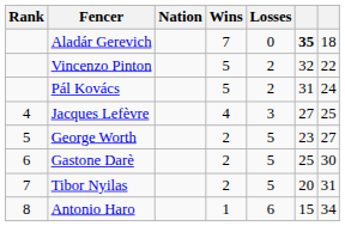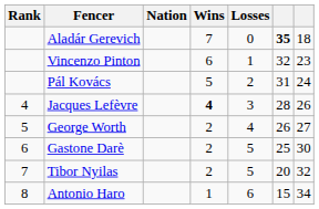Vincenzo Pinton | Wins: 5 -> 6
Vincenzo Pinton | Losses: 2 -> 1
Vincenzo Pinton | column 7: 22 -> 23
Jacques Lefèvre | Wins: normal -> bold
Jacques Lefèvre | column 6: 27 -> 28
Jacques Lefèvre | column 7: 25 -> 26
George Worth | Losses: 5 -> 4
George Worth | column 6: 23 -> 26
Tibor Nyilas | column 7: 31 -> 32
